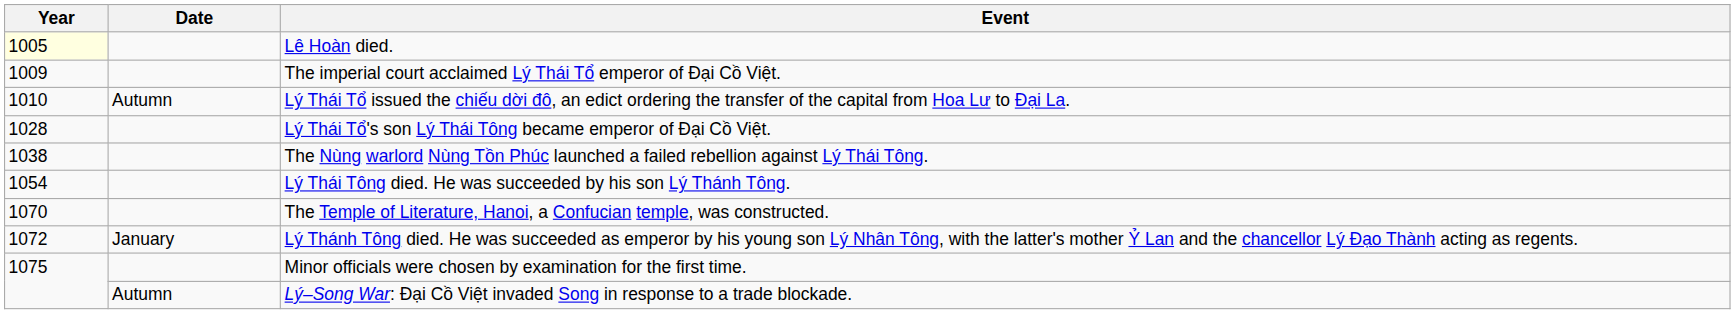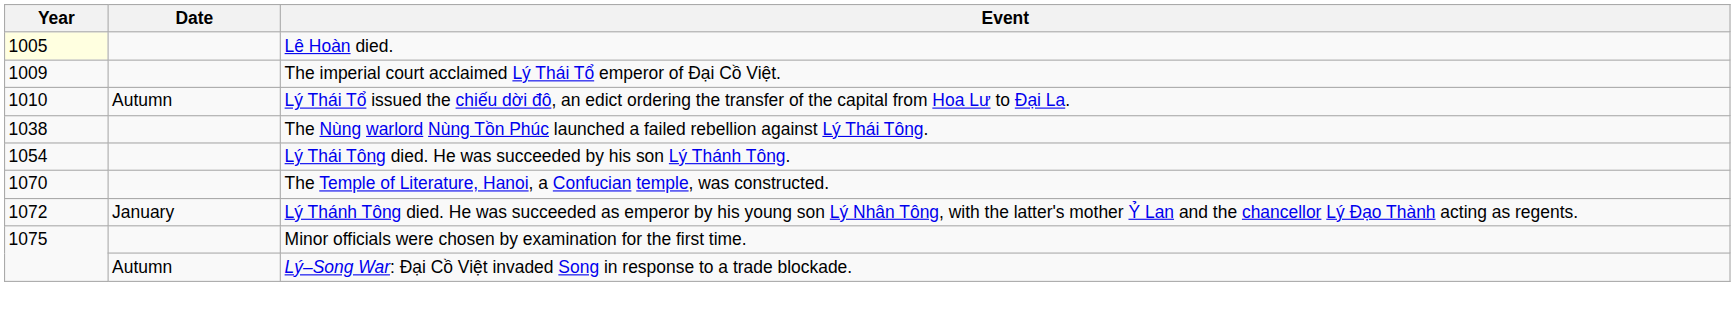- row: 1028 | Lý Thái Tổ's son Lý Thái Tông became emperor of Đại Cồ Việt.
